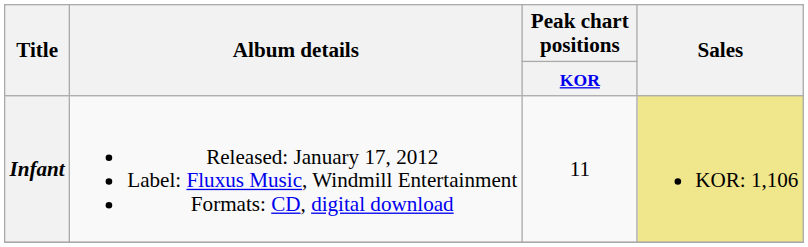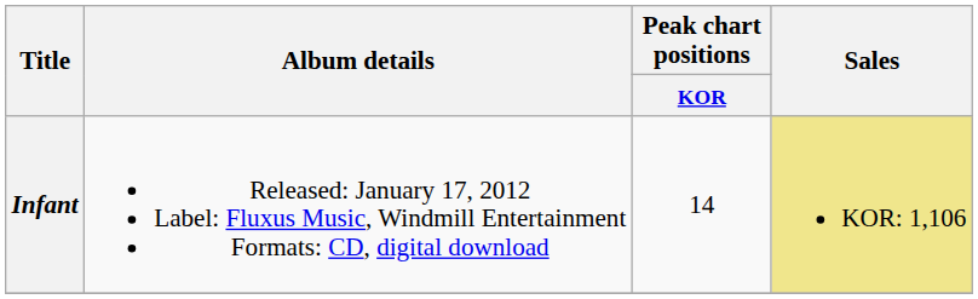Infant | Peak chart positions / KOR: 11 -> 14
